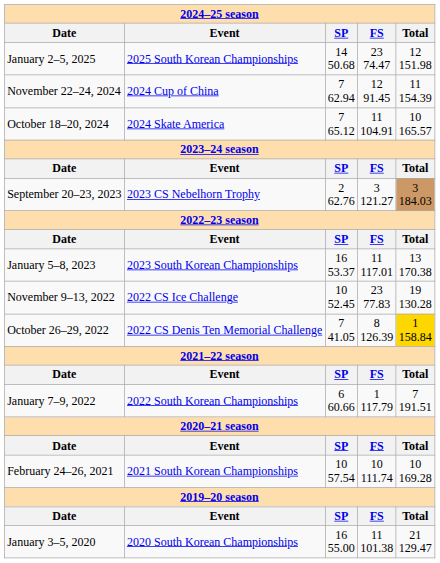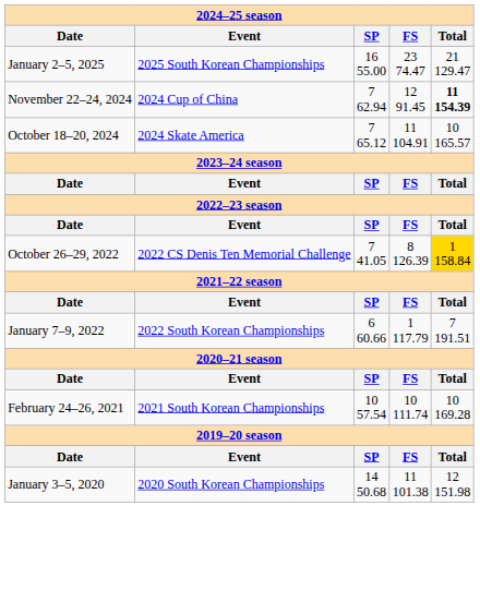January 2–5, 2025 | SP: 14 50.68 -> 16 55.00
January 2–5, 2025 | Total: 12 151.98 -> 21 129.47
November 22–24, 2024 | Total: normal -> bold
- row: September 20–23, 2023 | 2023 CS Nebelhorn Trophy | 2 62.76 | 3 121.27 | 3 184.03
- row: January 5–8, 2023 | 2023 South Korean Championships | 16 53.37 | 11 117.01 | 13 170.38
- row: November 9–13, 2022 | 2022 CS Ice Challenge | 10 52.45 | 23 77.83 | 19 130.28
January 3–5, 2020 | SP: 16 55.00 -> 14 50.68
January 3–5, 2020 | Total: 21 129.47 -> 12 151.98
